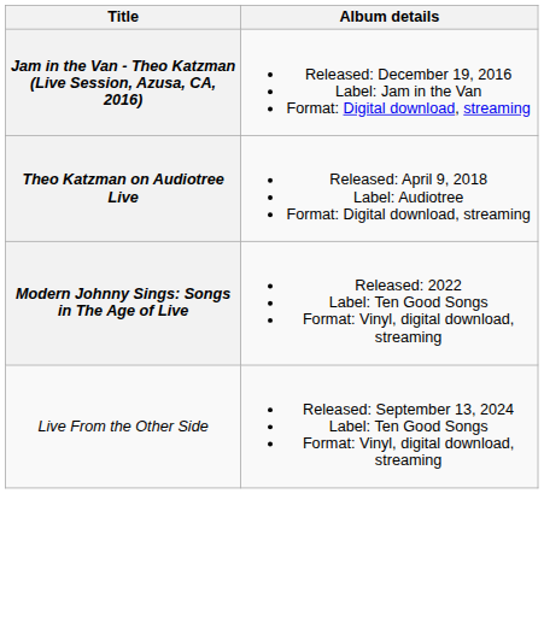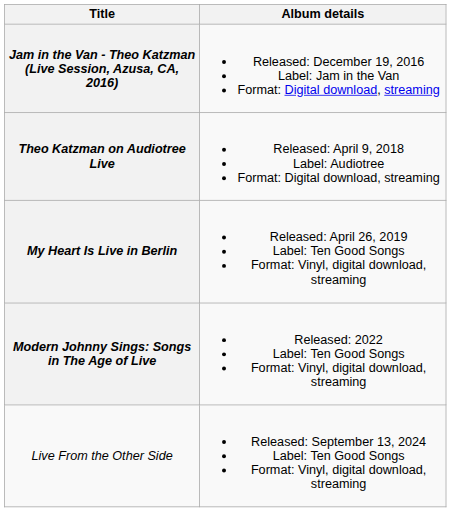+ row: My Heart Is Live in Berlin | Released: April 26, 2019 Label: Ten Good Songs Format: Vinyl, digital download, streaming
